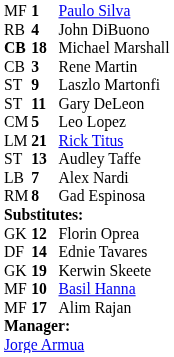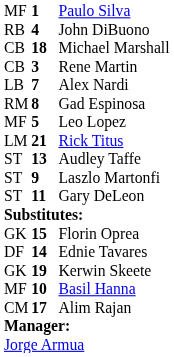Michael Marshall | column 1: bold -> normal
rows swapped: Alex Nardi <-> Laszlo Martonfi
rows swapped: Gad Espinosa <-> Gary DeLeon
Leo Lopez | column 1: CM -> MF
Florin Oprea | column 2: 12 -> 15
Alim Rajan | column 1: MF -> CM
